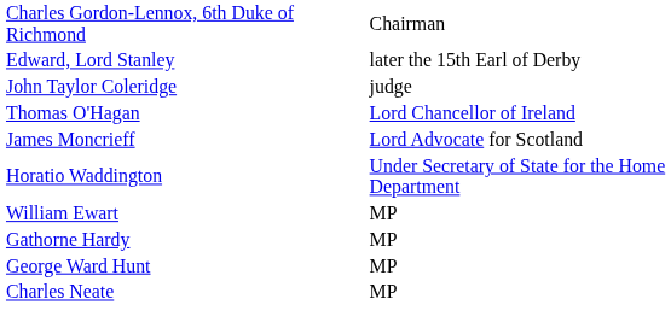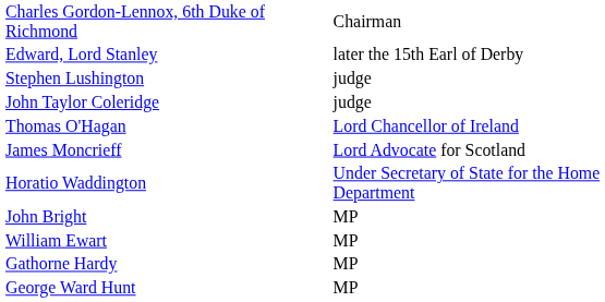+ row: Stephen Lushington | judge
+ row: John Bright | MP
- row: Charles Neate | MP
